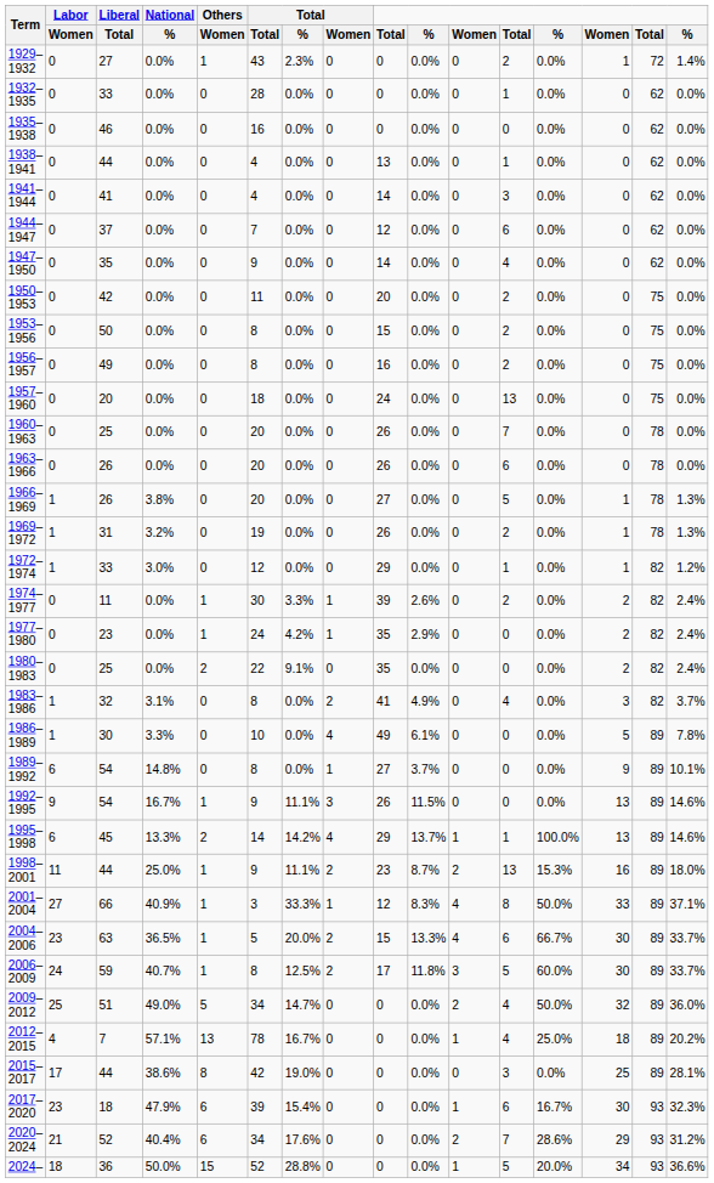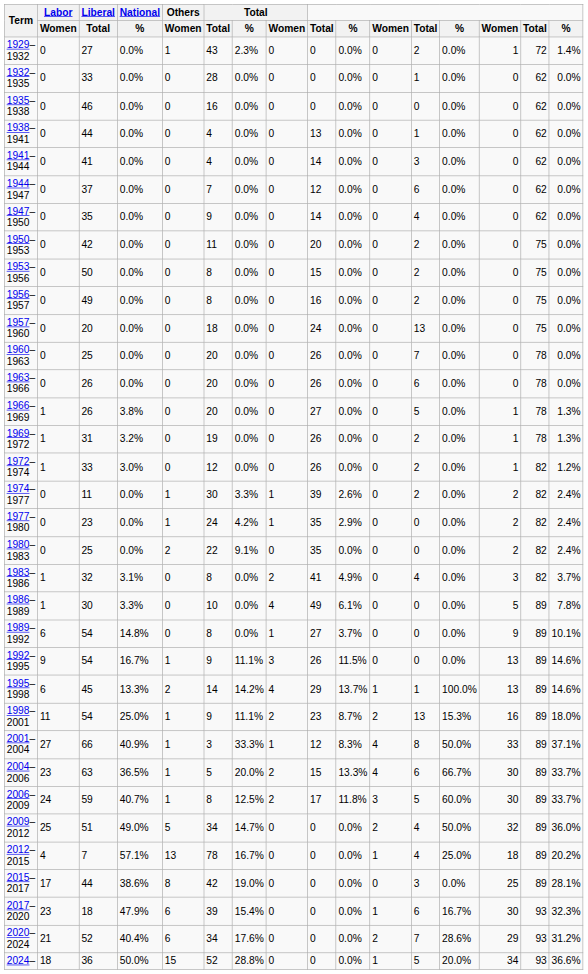1972–1974 | column 9: 29 -> 26
1972–1974 | column 12: 1 -> 2
1998–2001 | Liberal / Total: 44 -> 54
